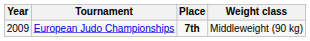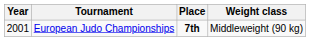European Judo Championships | Year: 2009 -> 2001
